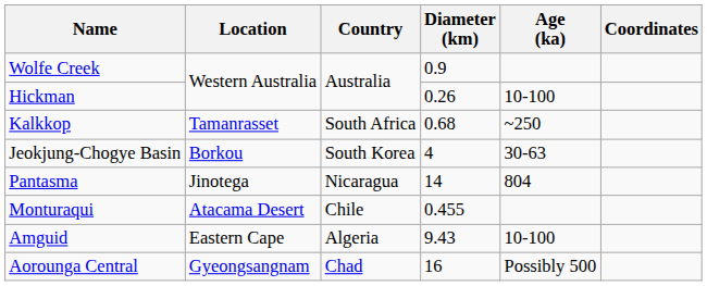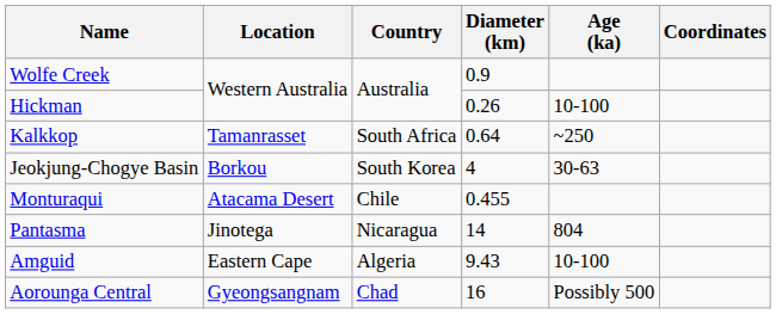Kalkkop | Diameter (km): 0.68 -> 0.64
rows swapped: Monturaqui <-> Pantasma
